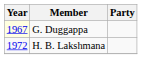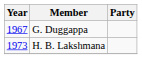G. Duggappa | Year: lightyellow background -> no background
H. B. Lakshmana | Year: 1972 -> 1973
